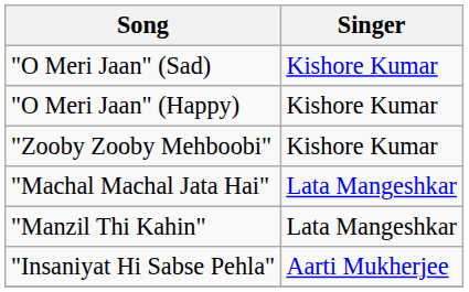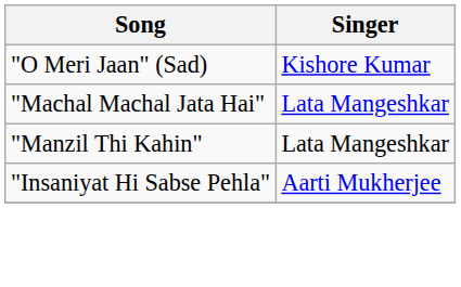- row: "O Meri Jaan" (Happy) | Kishore Kumar
- row: "Zooby Zooby Mehboobi" | Kishore Kumar
